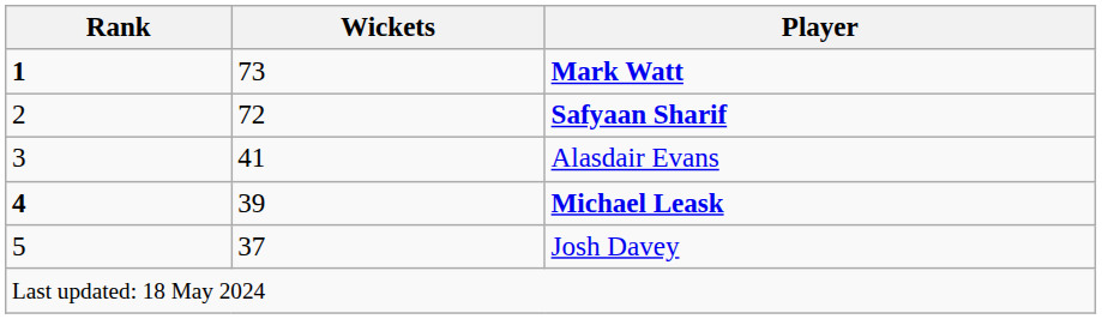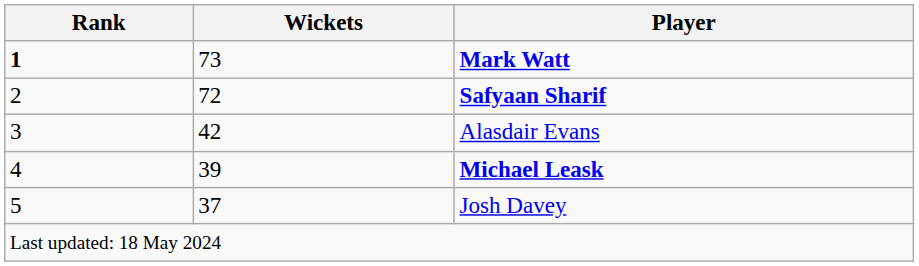Alasdair Evans | Wickets: 41 -> 42
Michael Leask | Rank: bold -> normal
